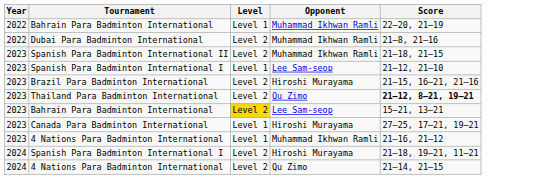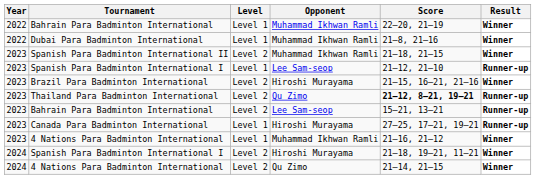+ column: Result | Winner | Winner | Winner | Runner-up | Winner | Runner-up | Runner-up | Runner-up | Winner | Winner | Winner
Dubai Para Badminton International | Level: Level 2 -> Level 1
2023 / Bahrain Para Badminton International | Level: gold background -> no background
